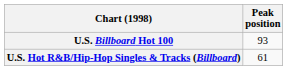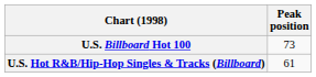U.S. Billboard Hot 100 | Peak position: 93 -> 73
